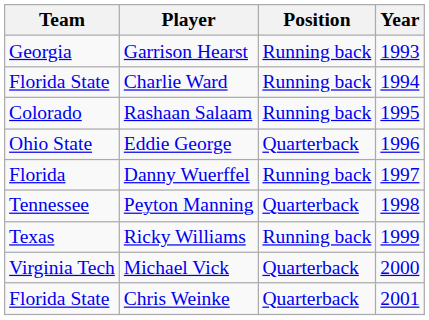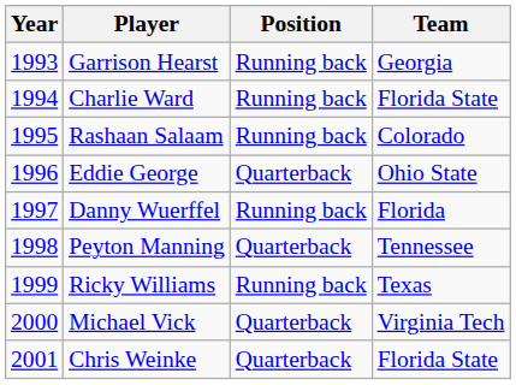columns swapped: Year <-> Team
